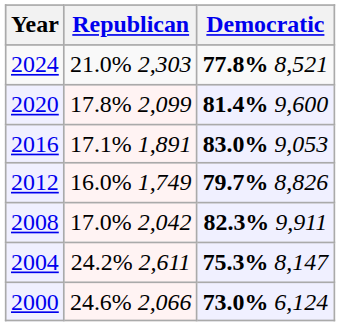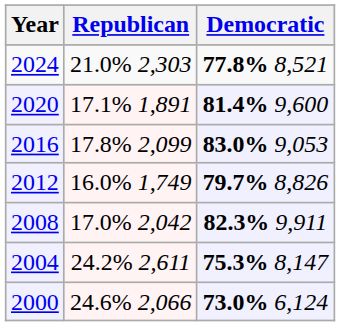2020 | Republican: 17.8% 2,099 -> 17.1% 1,891
2016 | Republican: 17.1% 1,891 -> 17.8% 2,099
